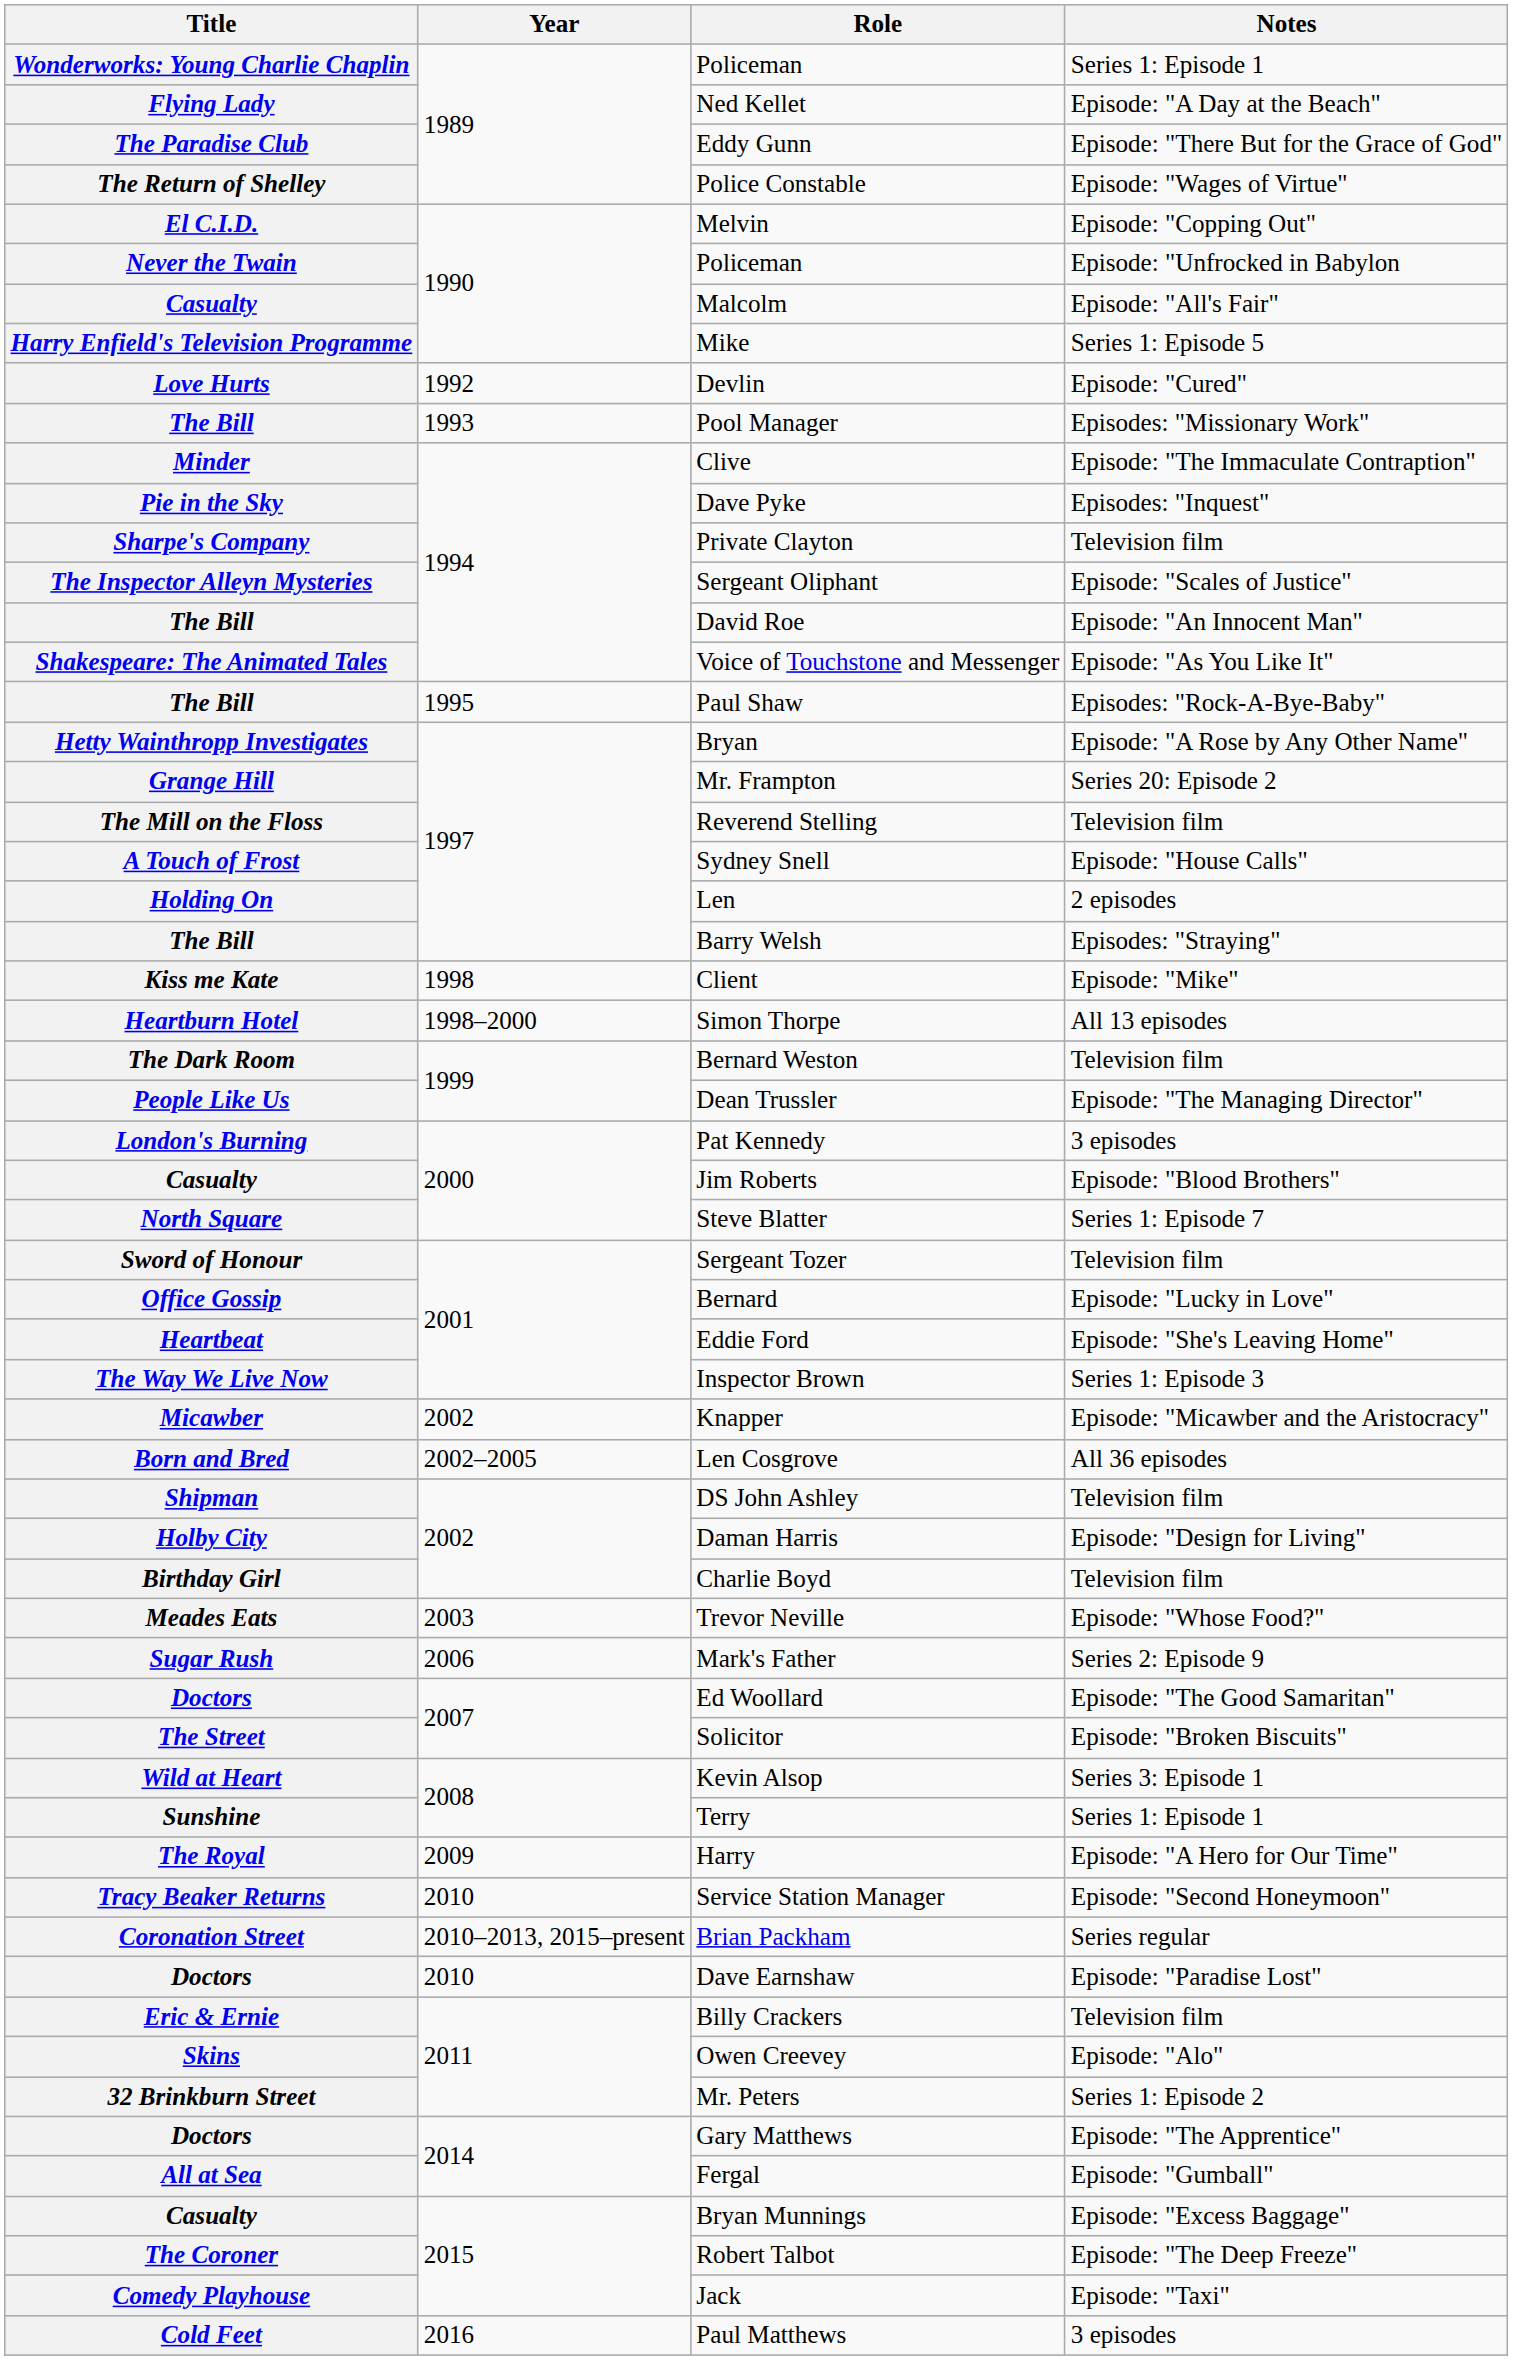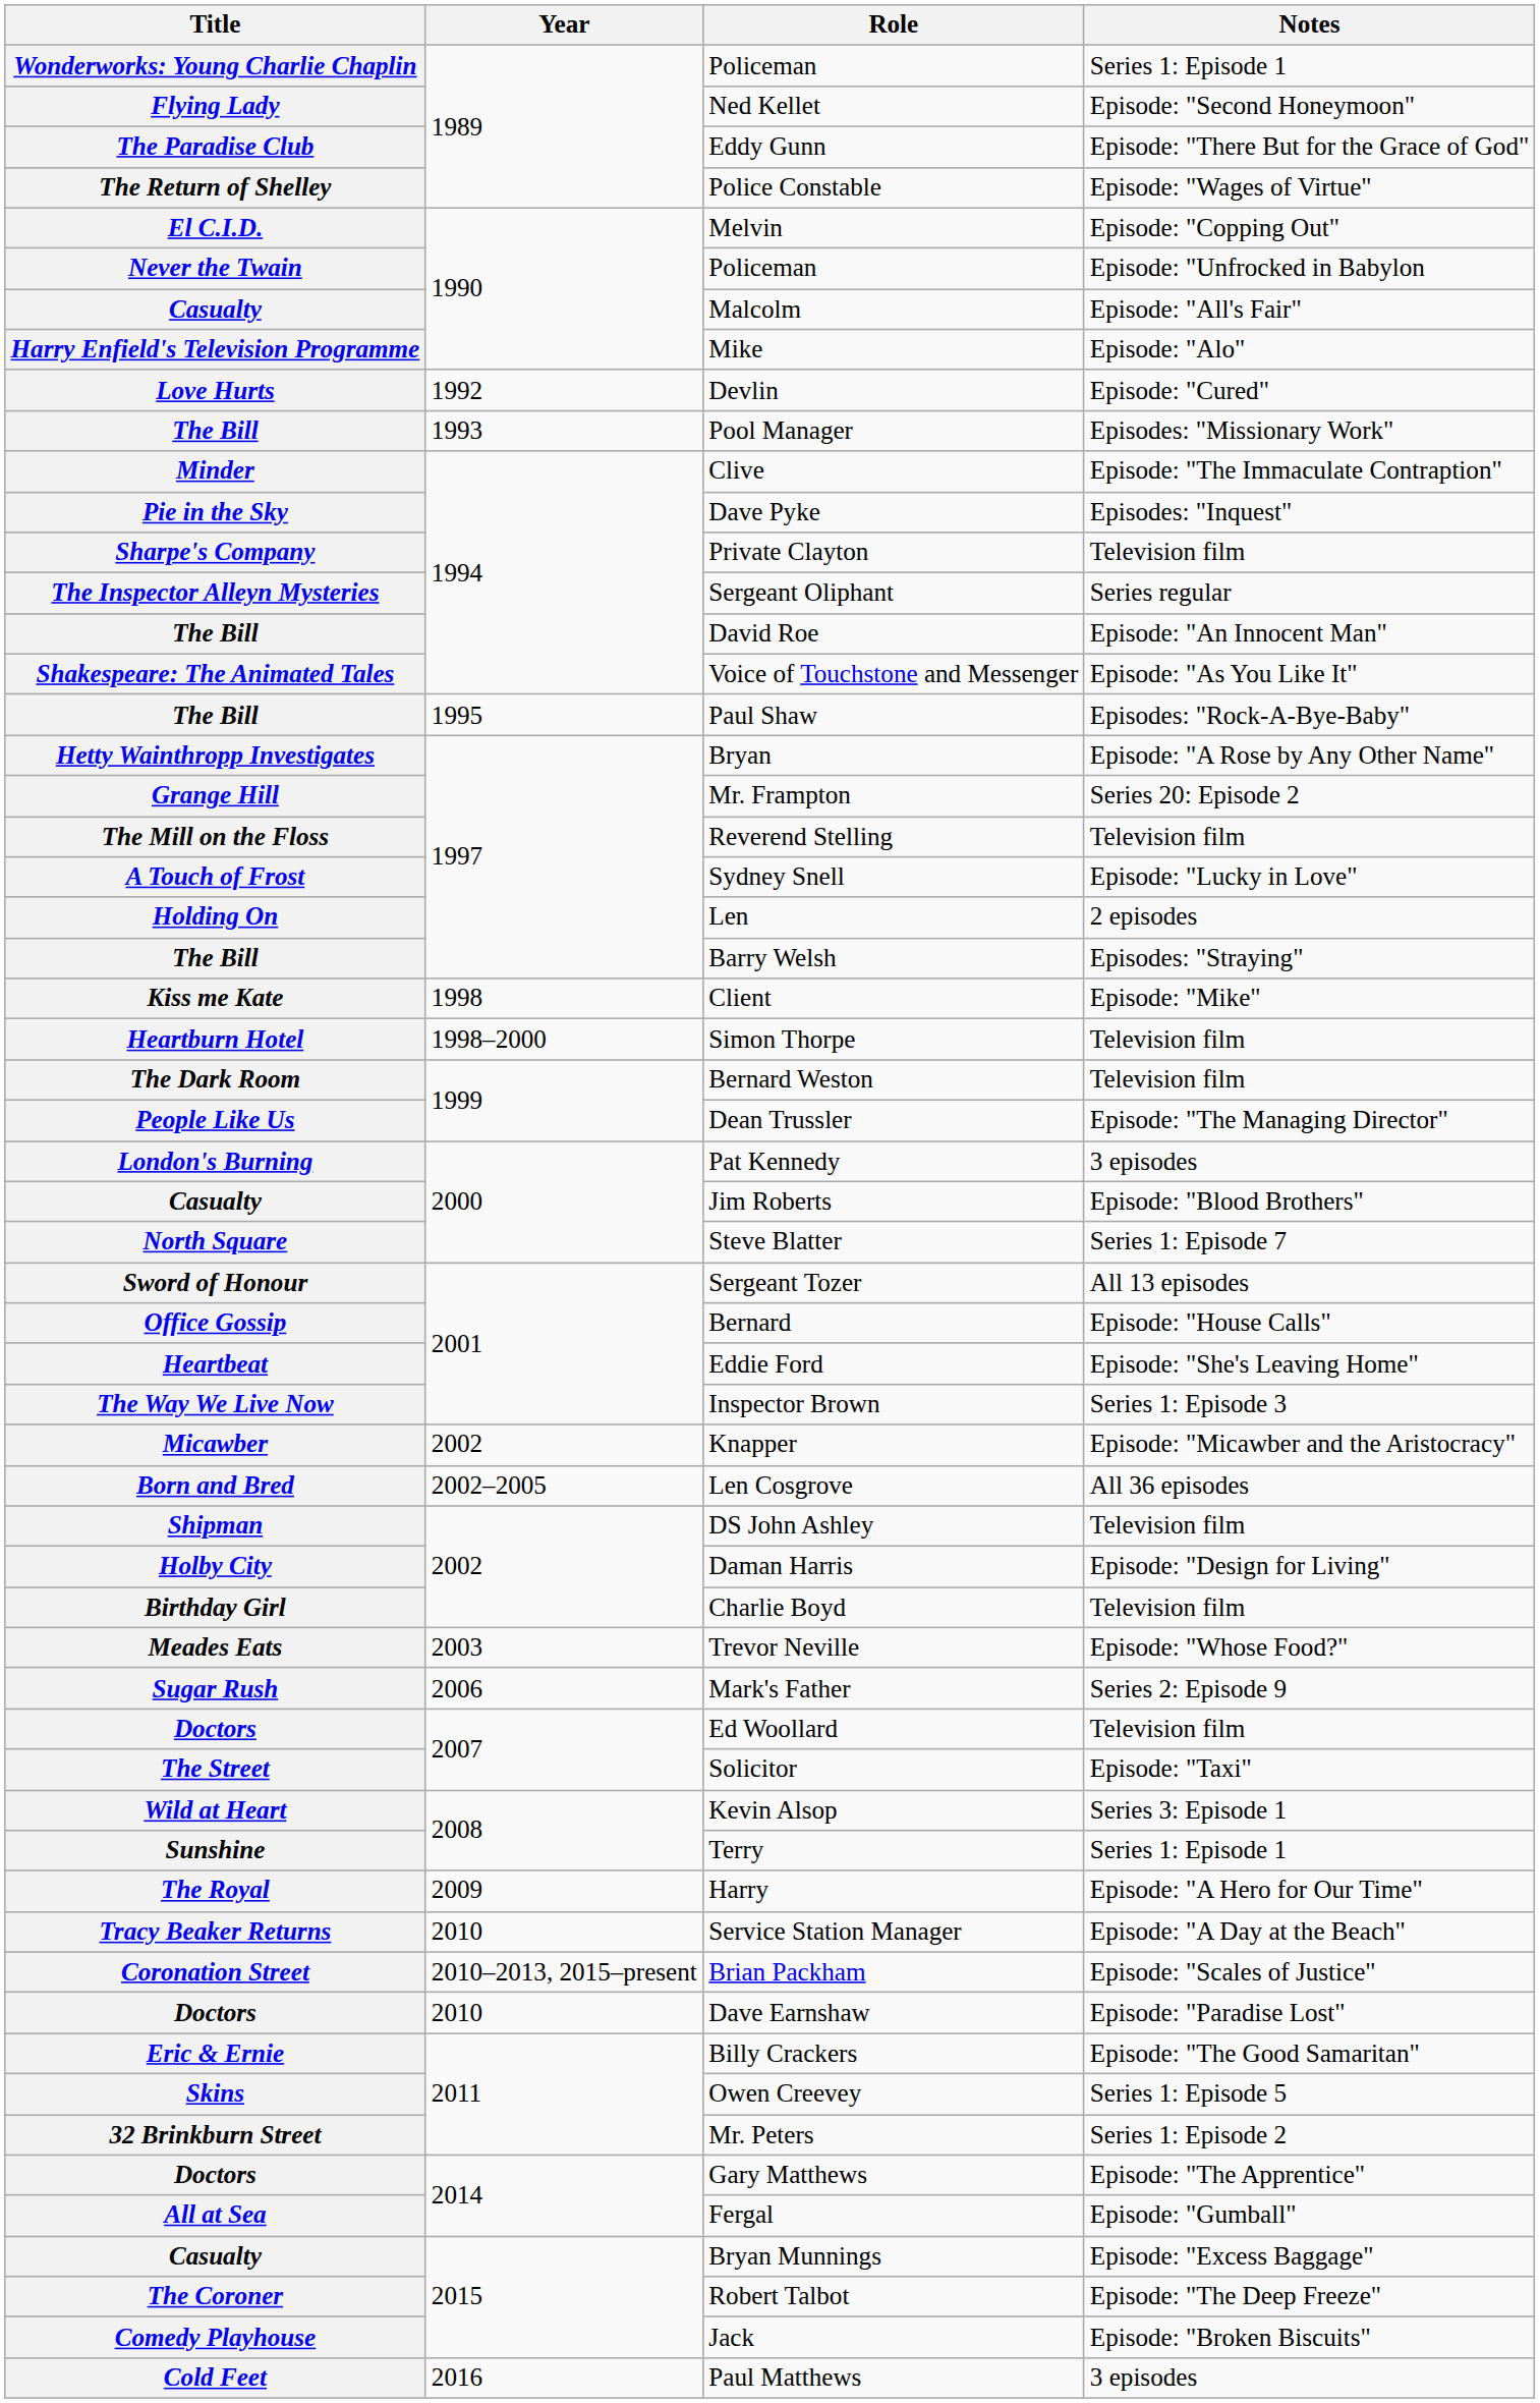Ned Kellet | Notes: Episode: "A Day at the Beach" -> Episode: "Second Honeymoon"
Mike | Notes: Series 1: Episode 5 -> Episode: "Alo"
Sergeant Oliphant | Notes: Episode: "Scales of Justice" -> Series regular
Sydney Snell | Notes: Episode: "House Calls" -> Episode: "Lucky in Love"
Simon Thorpe | Notes: All 13 episodes -> Television film
Sergeant Tozer | Notes: Television film -> All 13 episodes
Bernard | Notes: Episode: "Lucky in Love" -> Episode: "House Calls"
Ed Woollard | Notes: Episode: "The Good Samaritan" -> Television film
Solicitor | Notes: Episode: "Broken Biscuits" -> Episode: "Taxi"
Service Station Manager | Notes: Episode: "Second Honeymoon" -> Episode: "A Day at the Beach"
Brian Packham | Notes: Series regular -> Episode: "Scales of Justice"
Billy Crackers | Notes: Television film -> Episode: "The Good Samaritan"
Owen Creevey | Notes: Episode: "Alo" -> Series 1: Episode 5
Jack | Notes: Episode: "Taxi" -> Episode: "Broken Biscuits"
